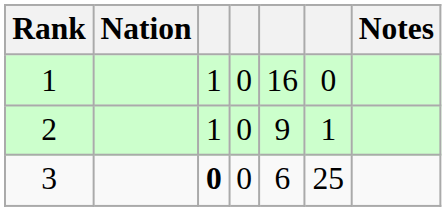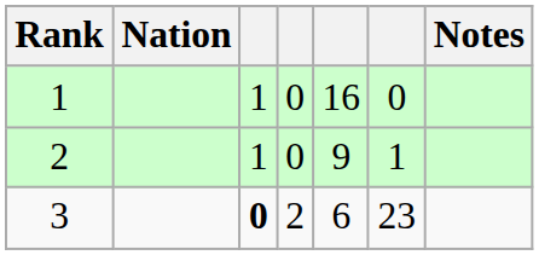3 | column 4: 0 -> 2
3 | column 6: 25 -> 23
